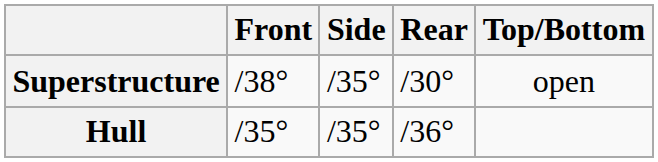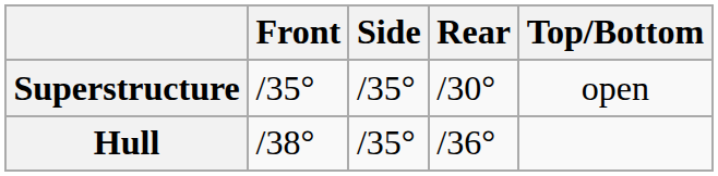Superstructure | Front: /38° -> /35°
Hull | Front: /35° -> /38°
